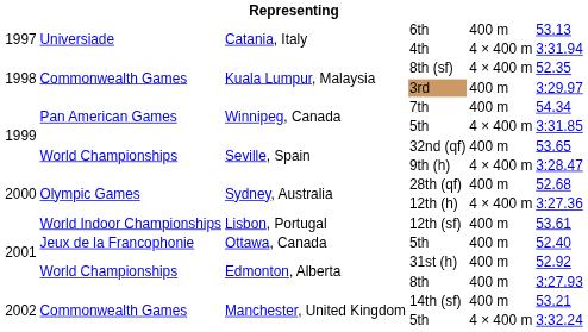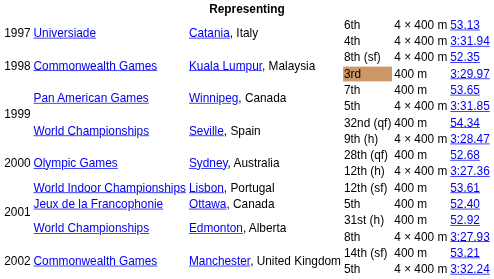6th | column 5: 400 m -> 4 × 400 m
7th | column 6: 54.34 -> 53.65
32nd (qf) | column 6: 53.65 -> 54.34
8th | column 5: 400 m -> 4 × 400 m
